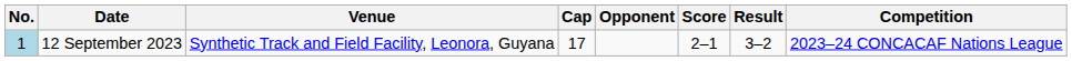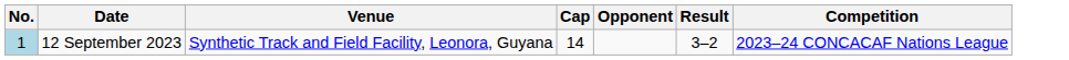- column: Score | 2–1
12 September 2023 | Cap: 17 -> 14
